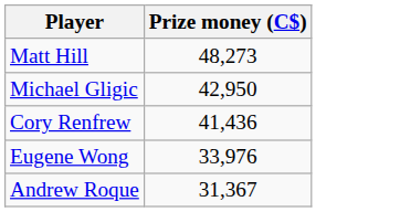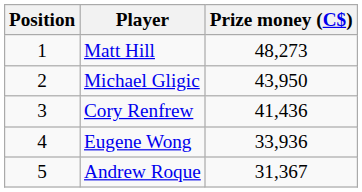+ column: Position | 1 | 2 | 3 | 4 | 5
Michael Gligic | Prize money (C$): 42,950 -> 43,950
Eugene Wong | Prize money (C$): 33,976 -> 33,936
